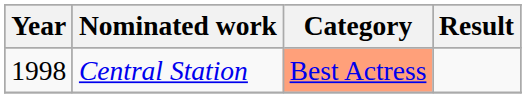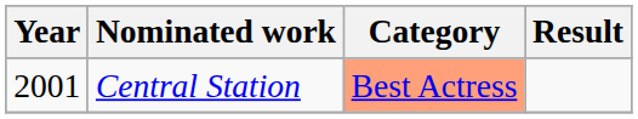Central Station | Year: 1998 -> 2001
